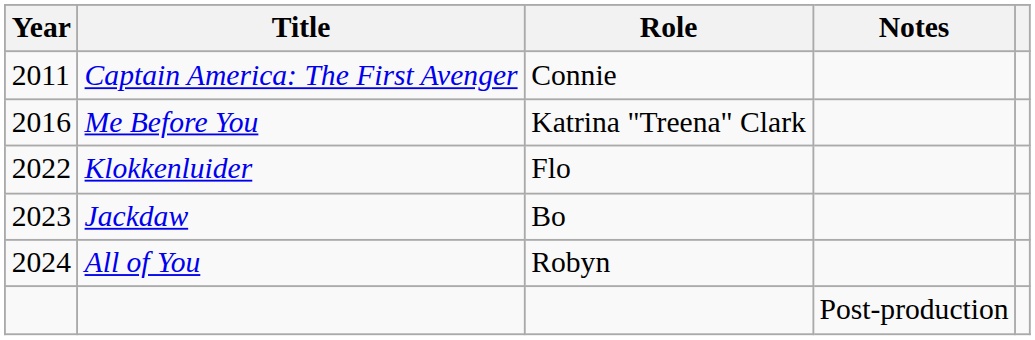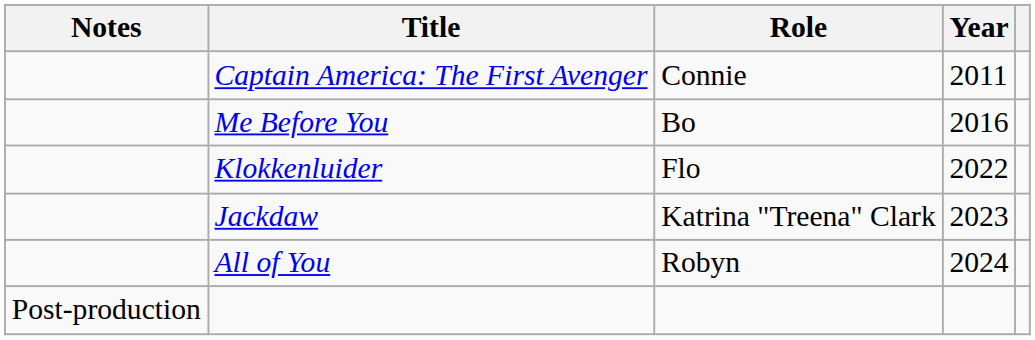columns swapped: Year <-> Notes
Me Before You | Role: Katrina "Treena" Clark -> Bo
Jackdaw | Role: Bo -> Katrina "Treena" Clark
